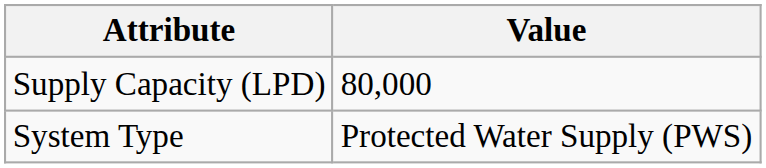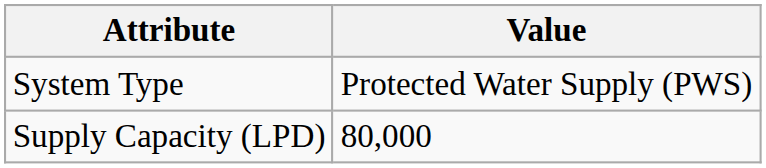rows swapped: System Type <-> Supply Capacity (LPD)
